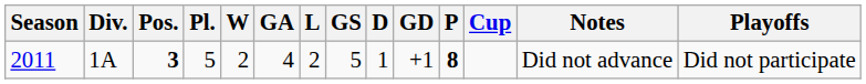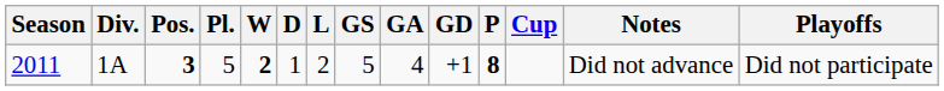columns swapped: D <-> GA
2011 | W: normal -> bold
